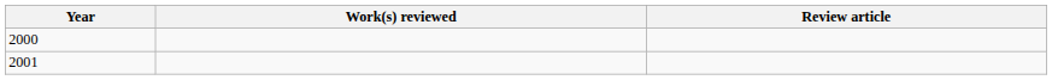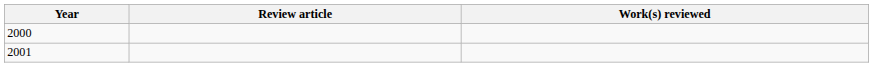columns swapped: Review article <-> Work(s) reviewed
